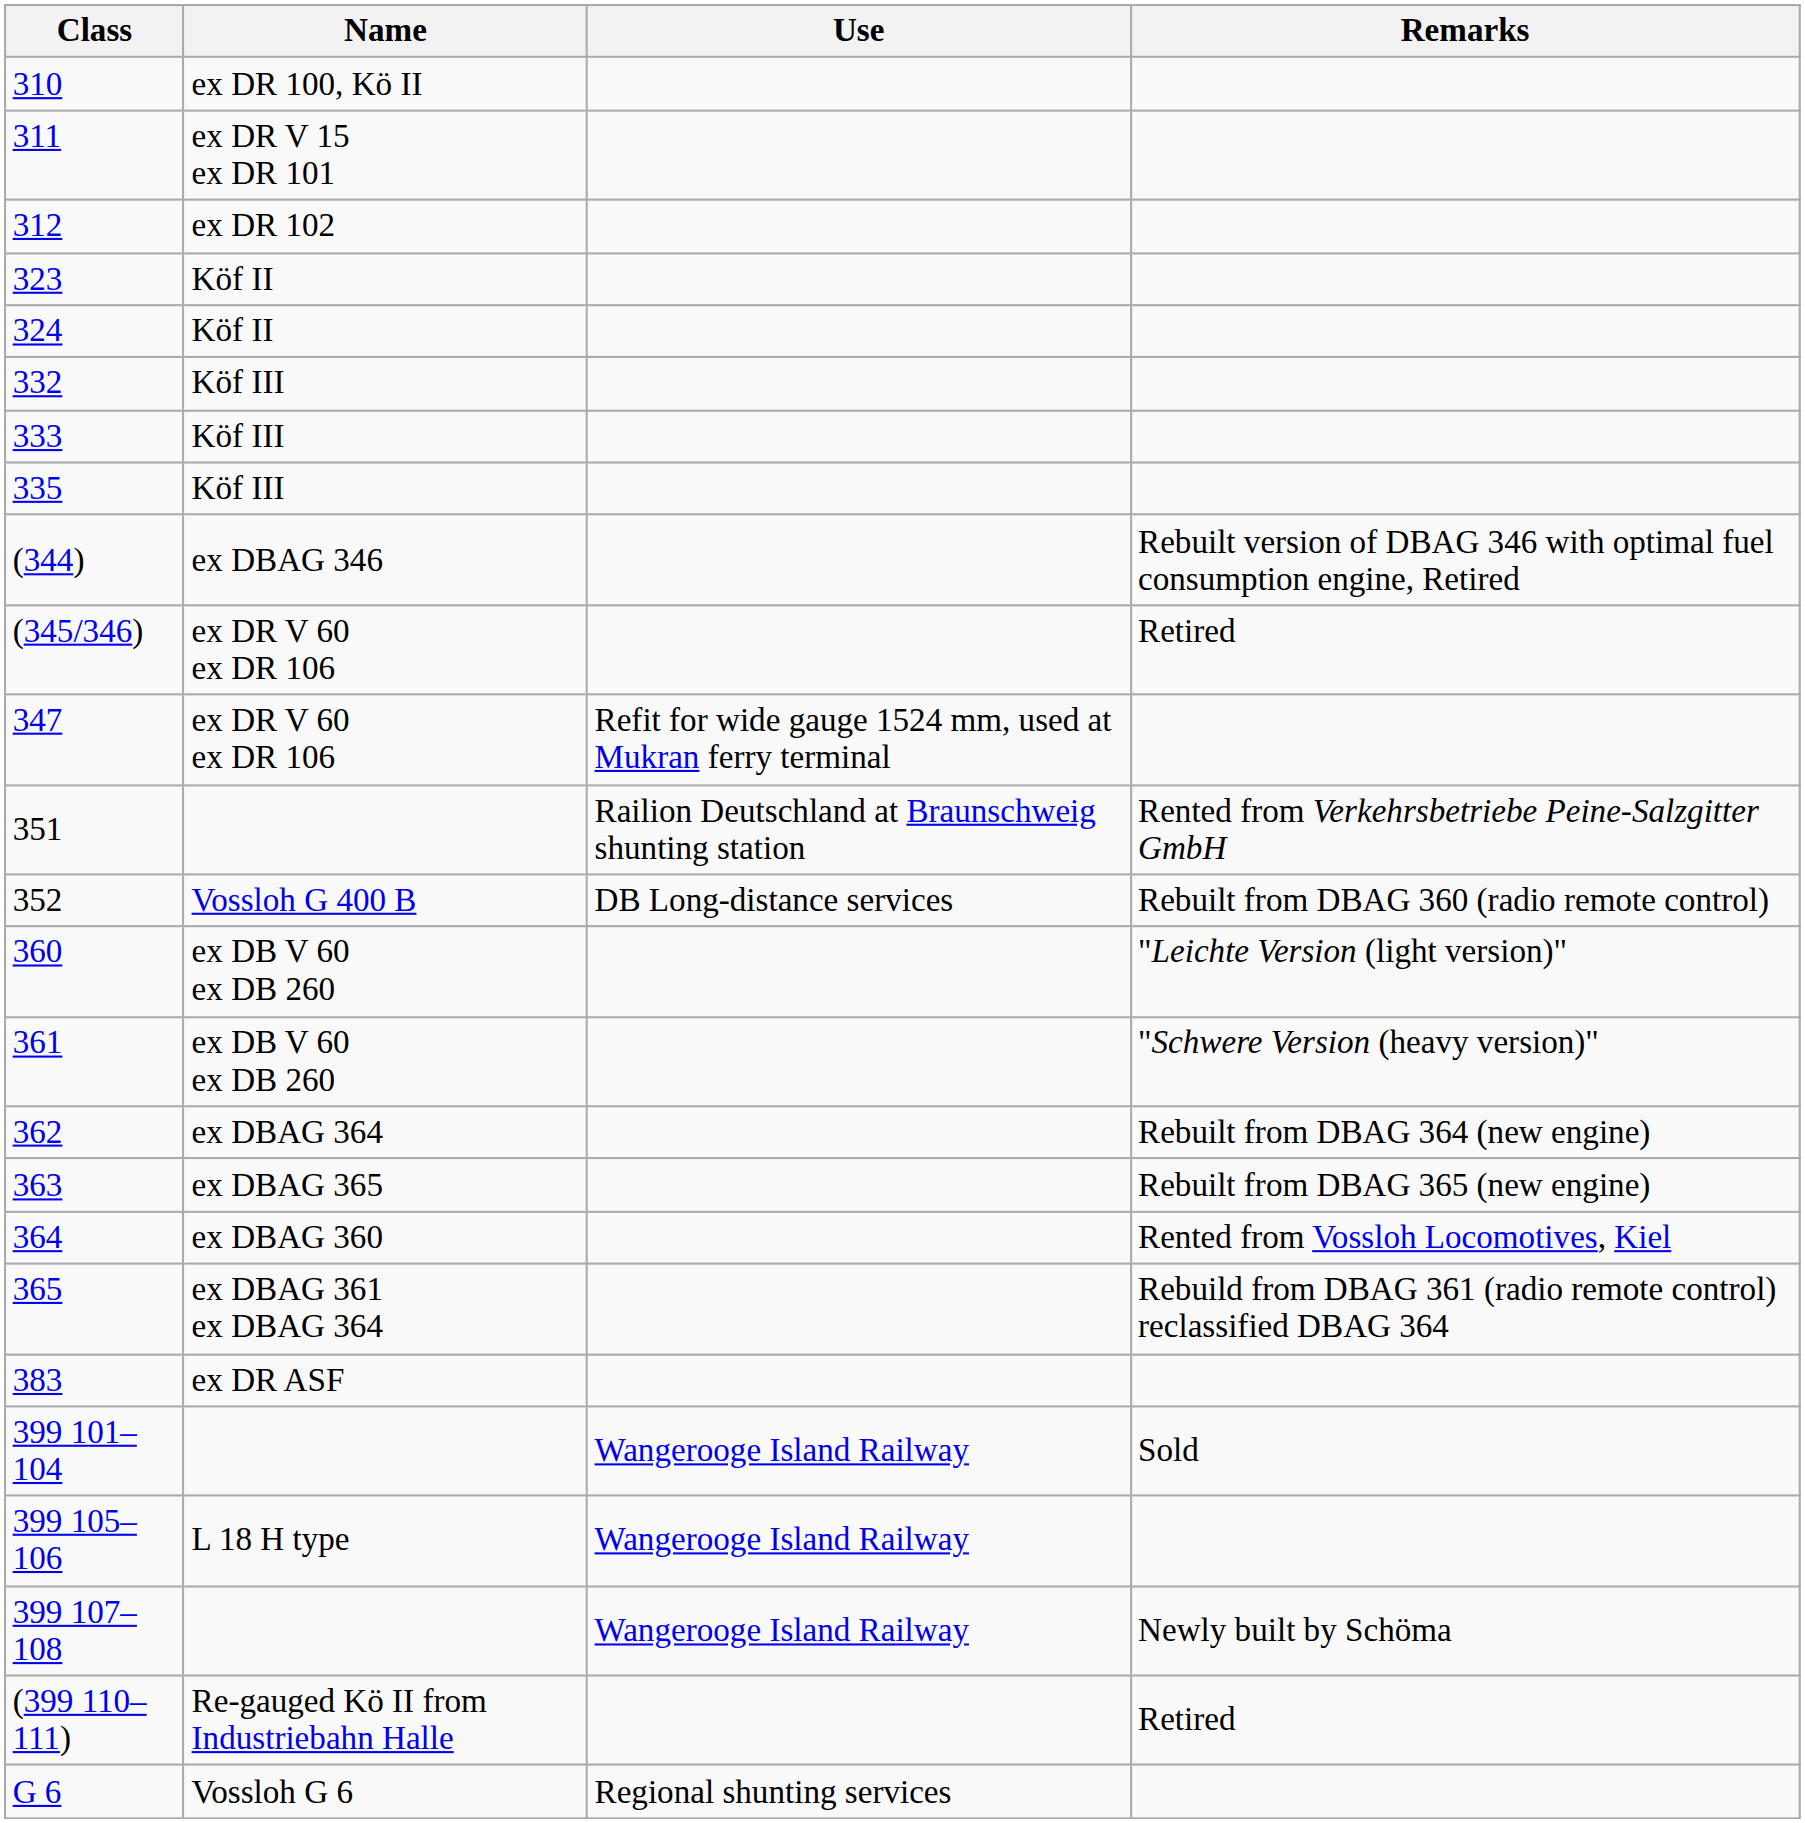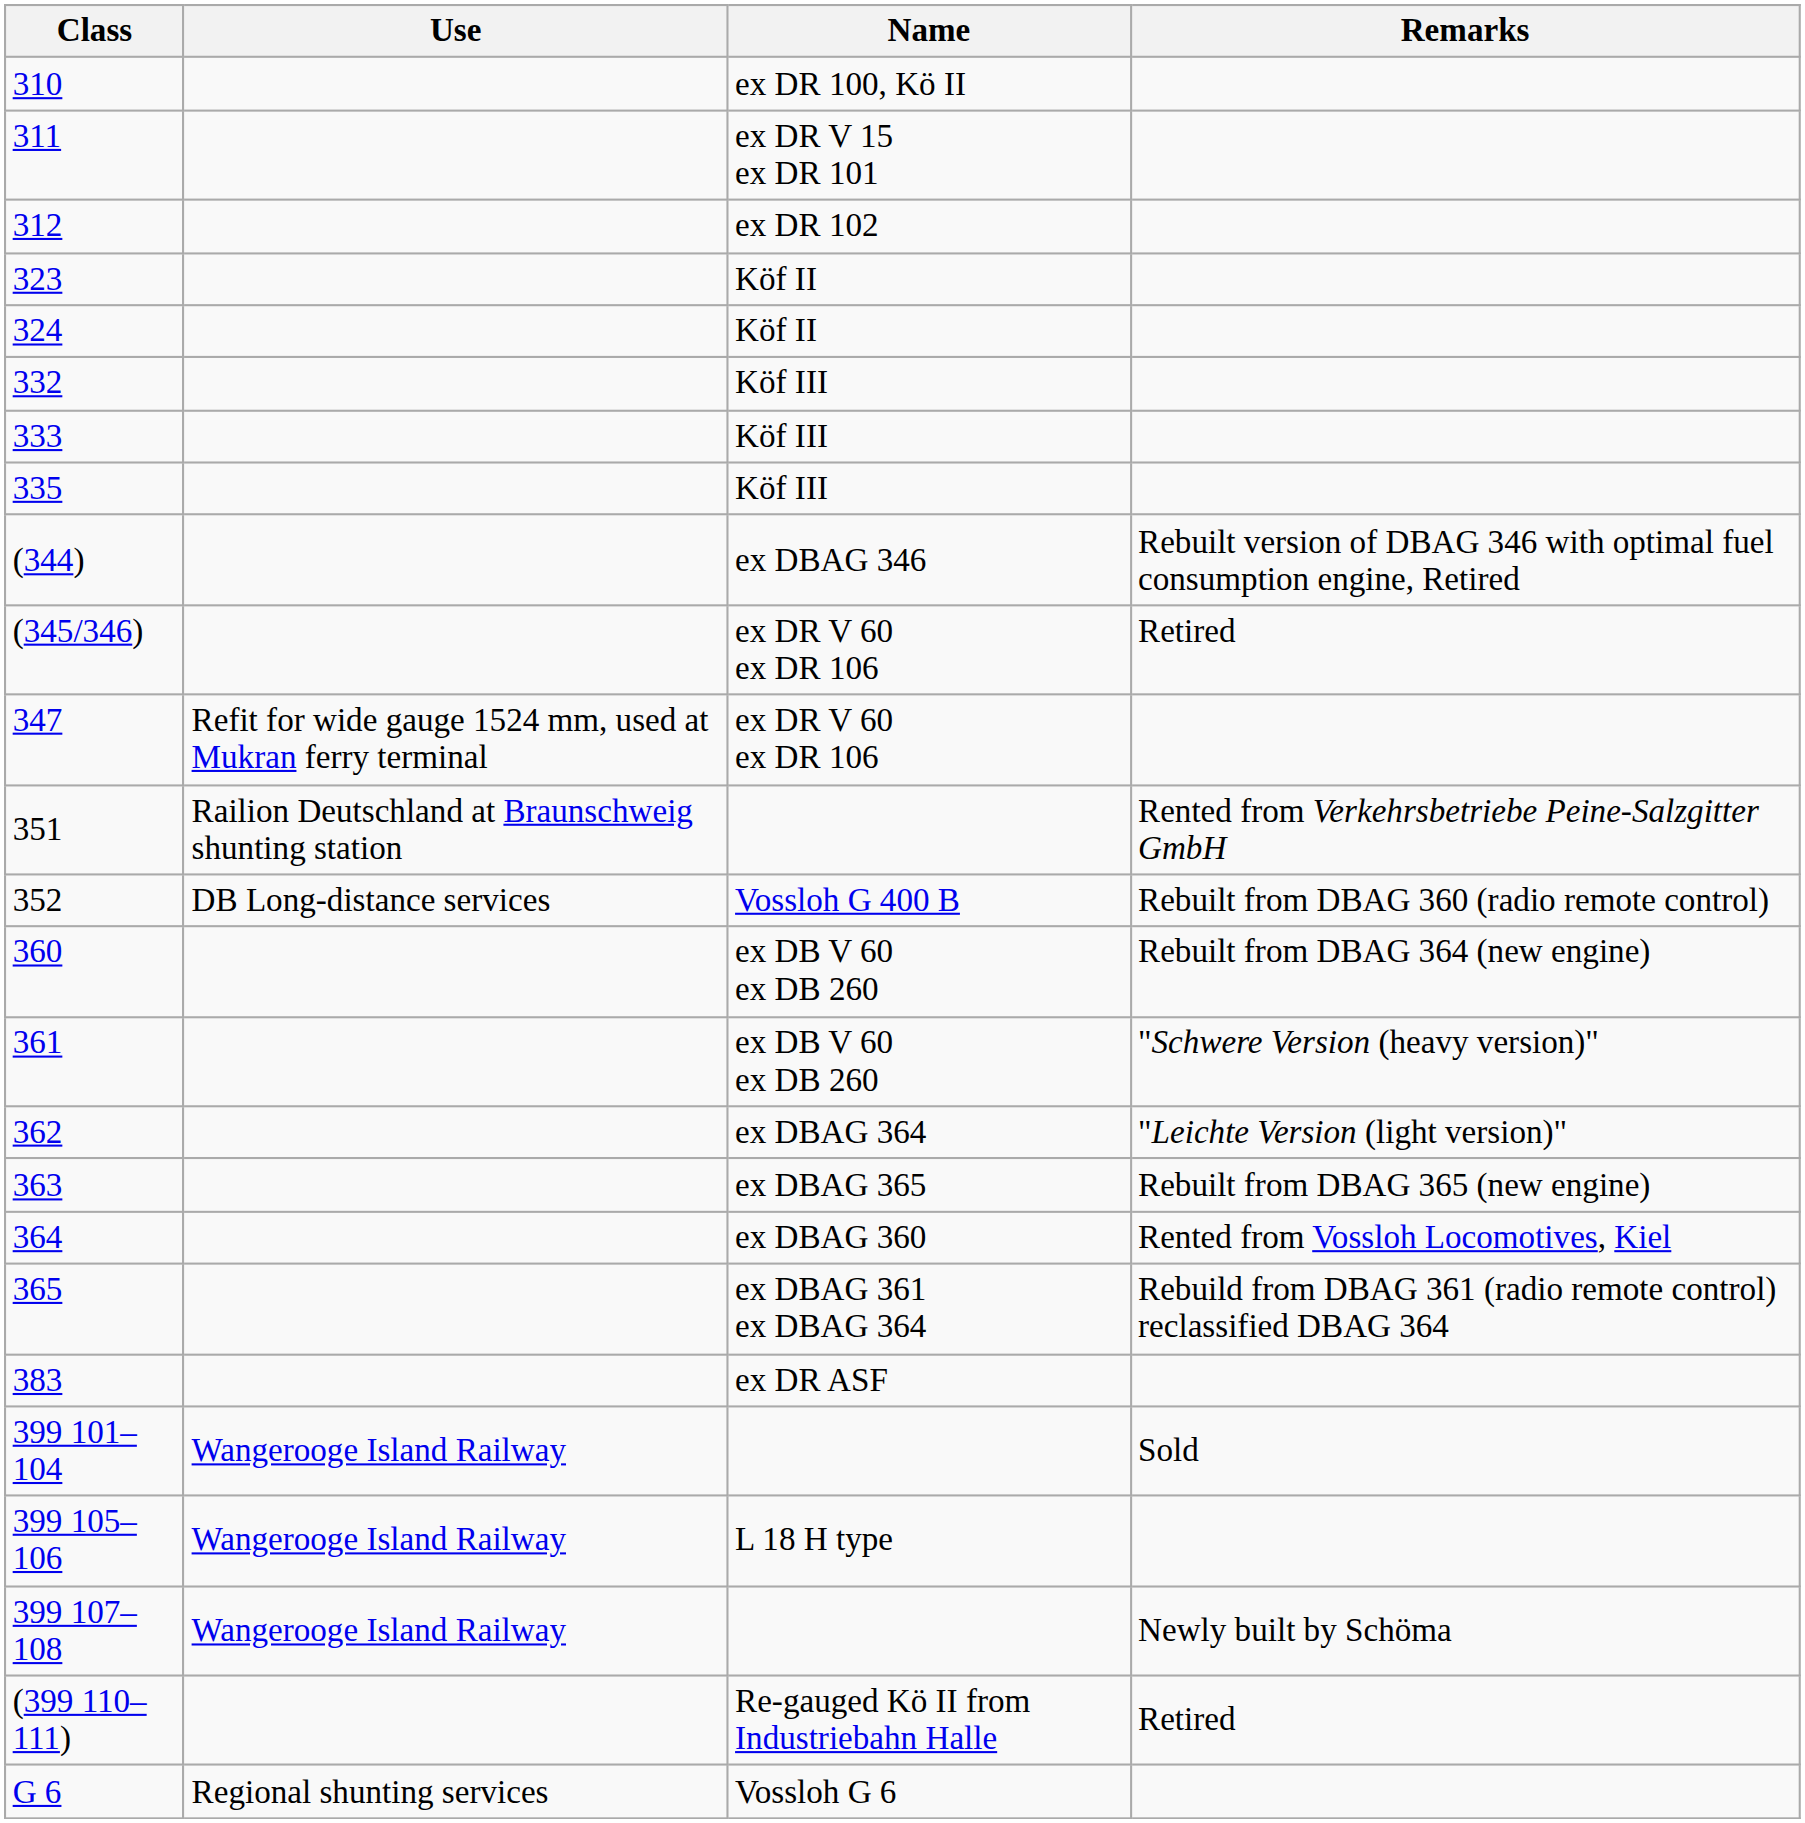columns swapped: Name <-> Use
360 | Remarks: "Leichte Version (light version)" -> Rebuilt from DBAG 364 (new engine)
362 | Remarks: Rebuilt from DBAG 364 (new engine) -> "Leichte Version (light version)"
